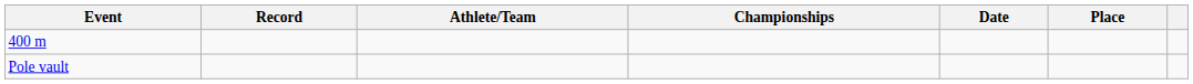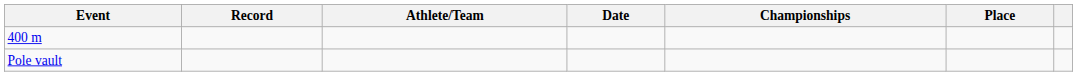columns swapped: Date <-> Championships
